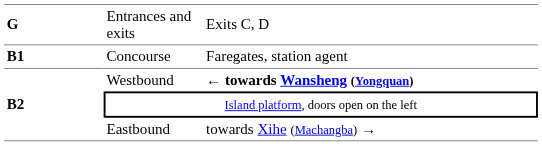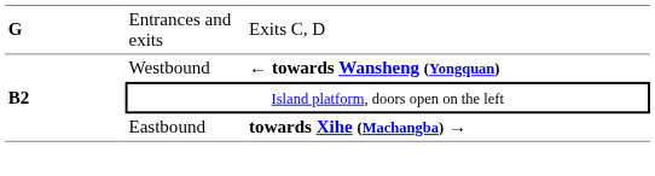- row: B1 | Concourse | Faregates, station agent
Eastbound | column 3: normal -> bold
